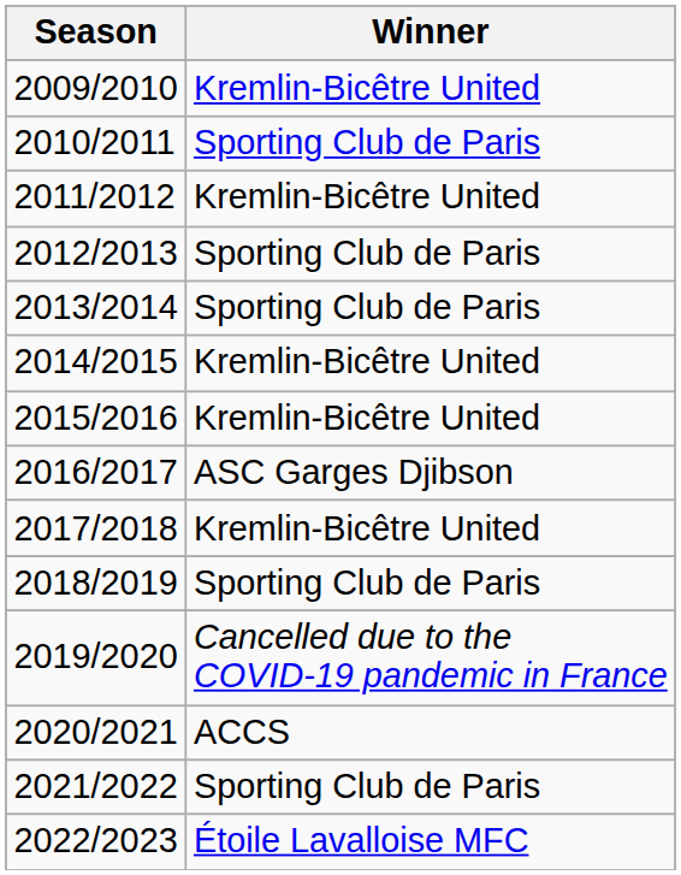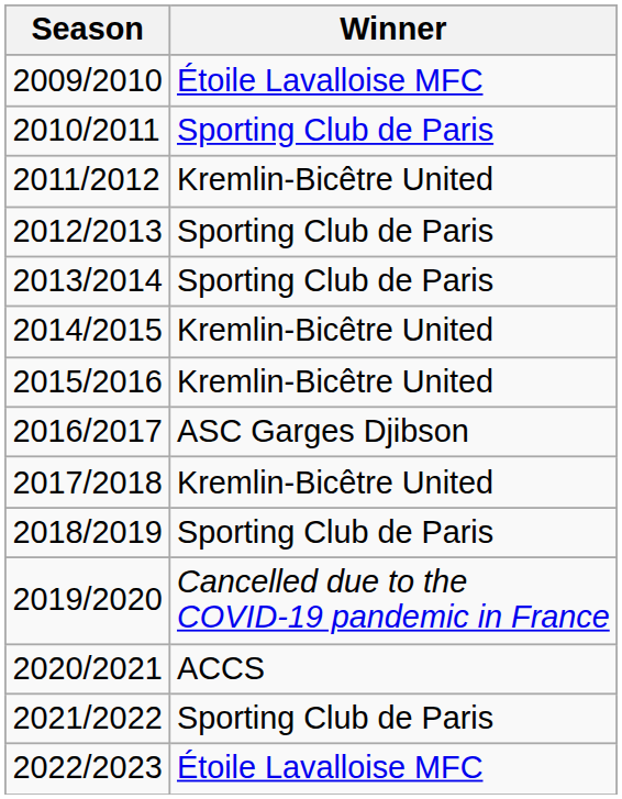2009/2010 | Winner: Kremlin-Bicêtre United -> Étoile Lavalloise MFC
